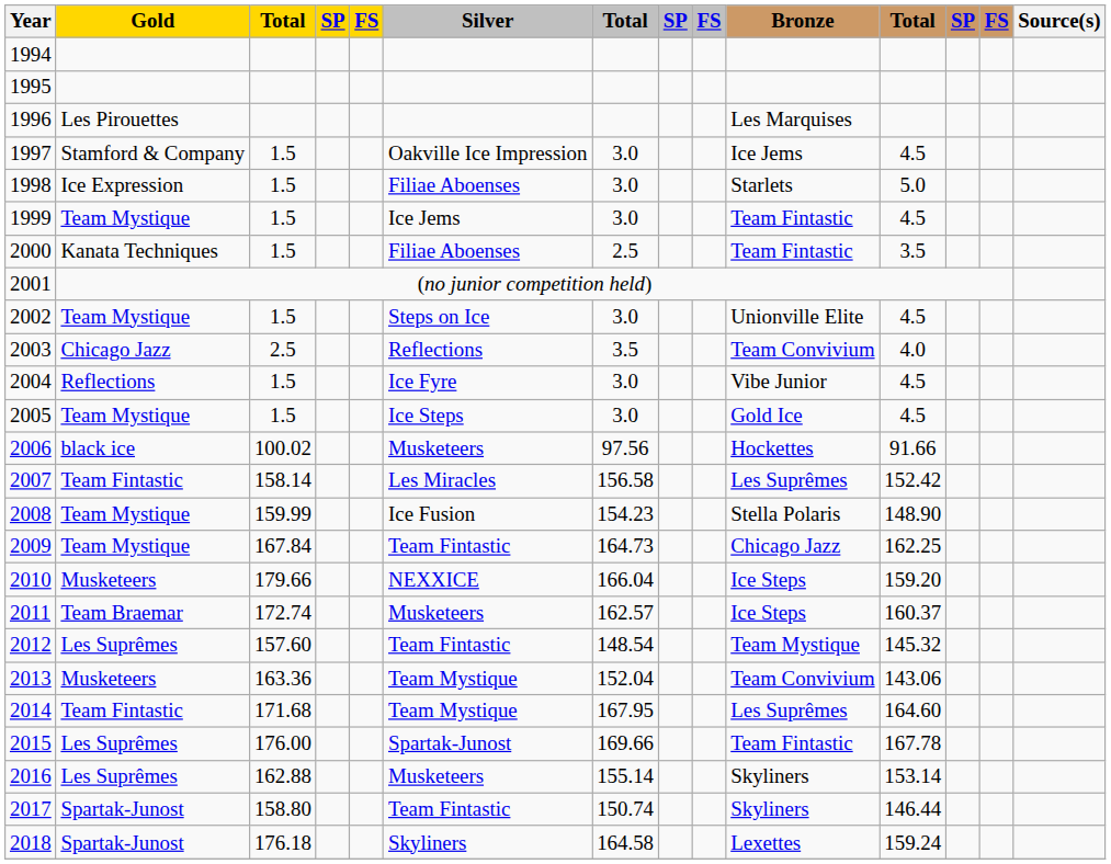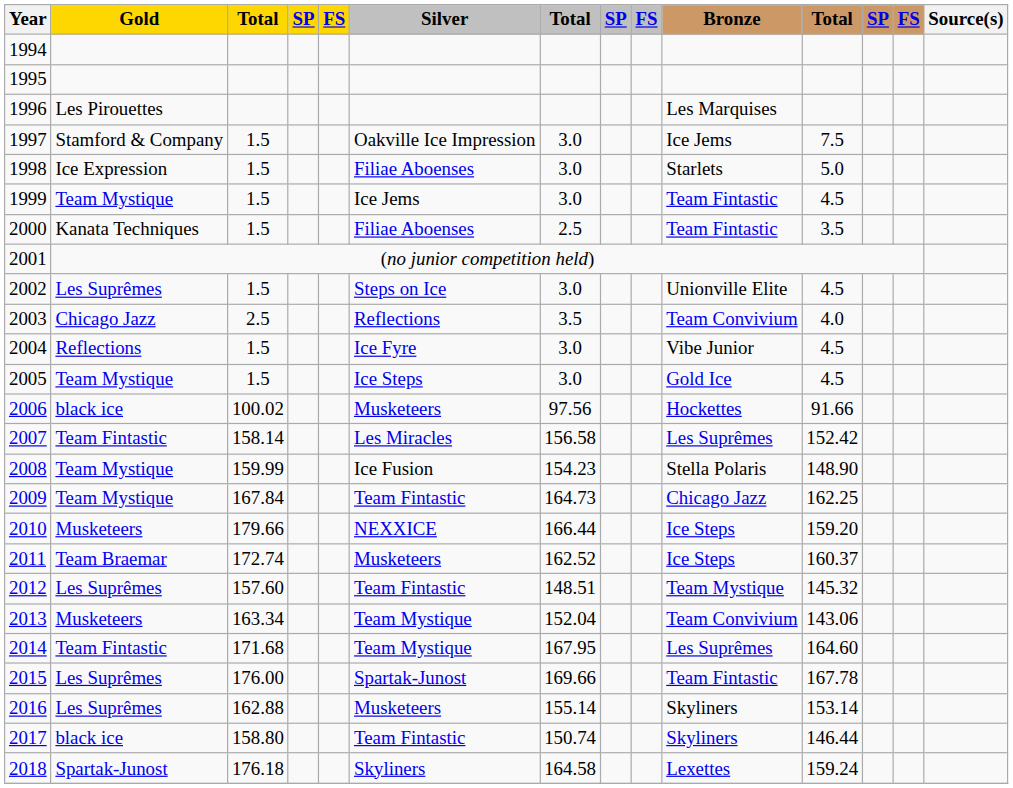1997 | column 11: 4.5 -> 7.5
2002 | Gold: Team Mystique -> Les Suprêmes
2010 | column 7: 166.04 -> 166.44
2011 | column 7: 162.57 -> 162.52
2012 | column 7: 148.54 -> 148.51
2013 | column 3: 163.36 -> 163.34
2017 | Gold: Spartak-Junost -> black ice
